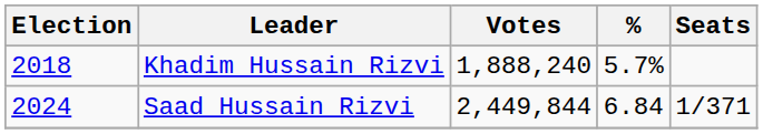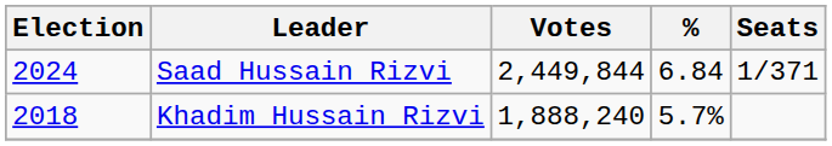rows swapped: Khadim Hussain Rizvi <-> Saad Hussain Rizvi
